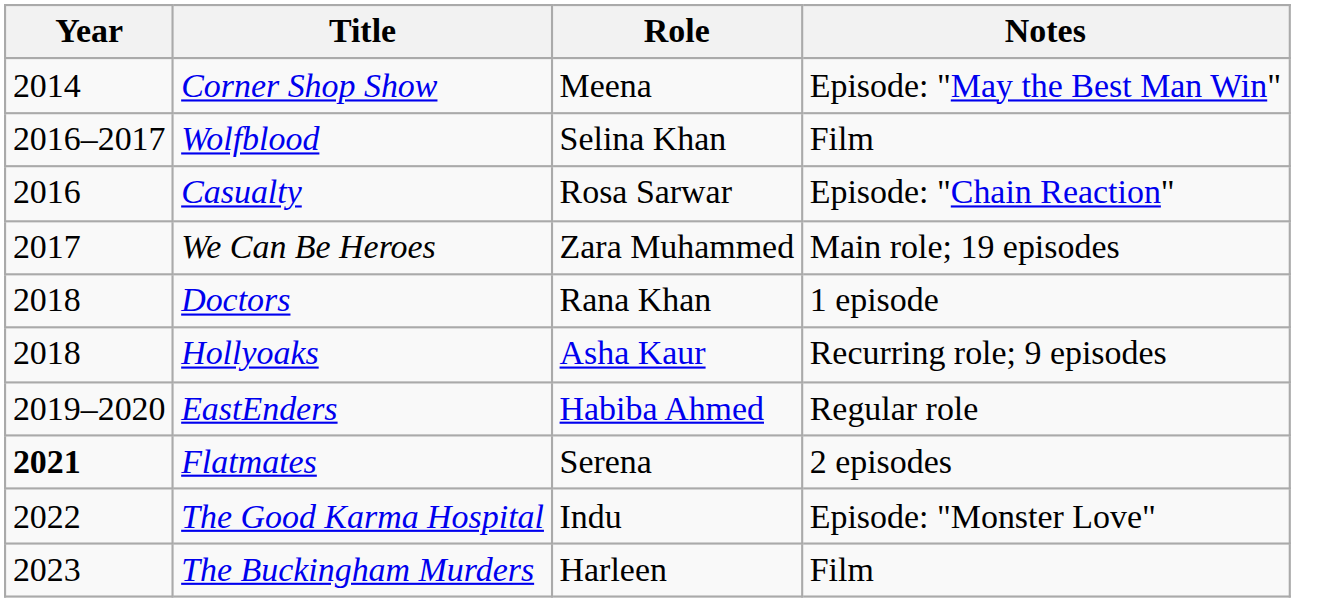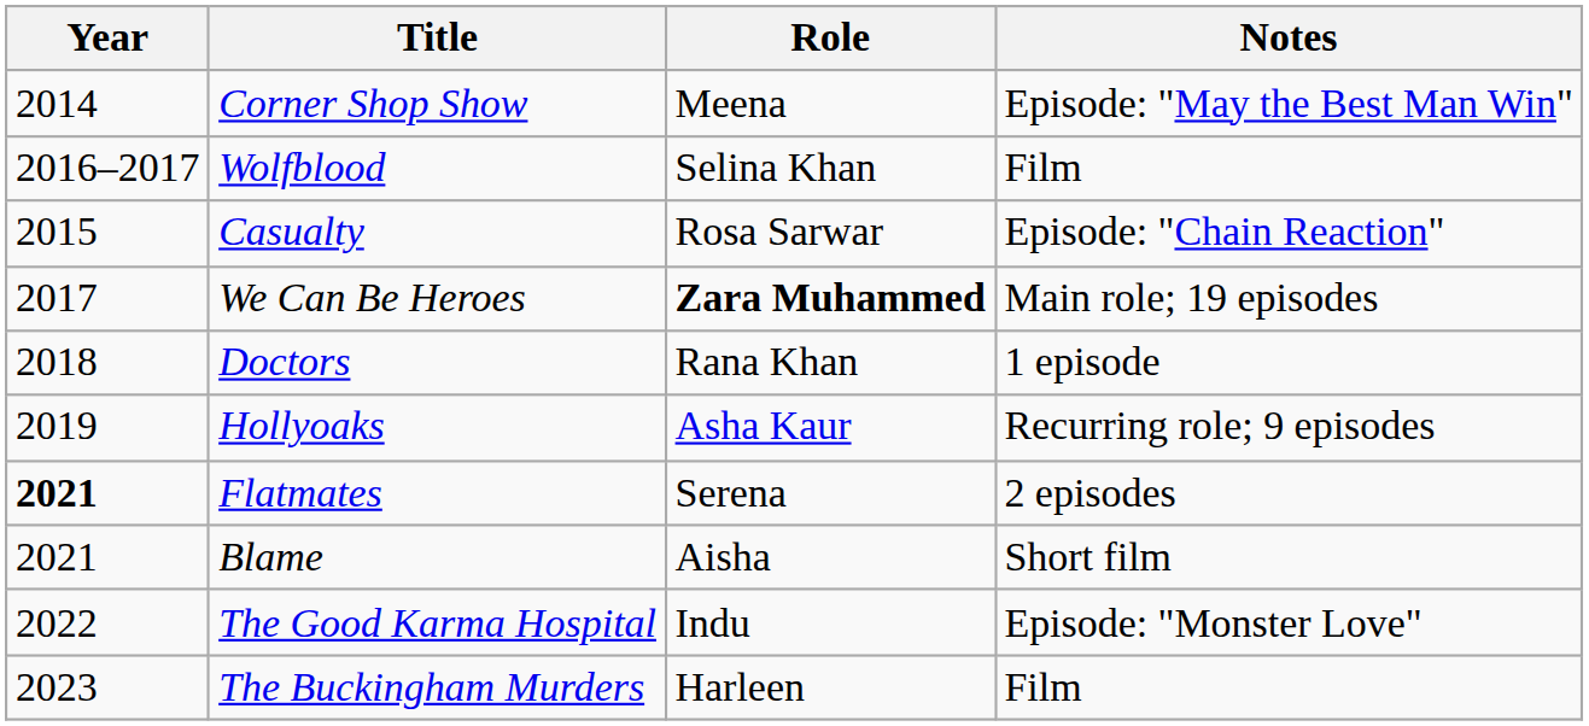Casualty | Year: 2016 -> 2015
We Can Be Heroes | Role: normal -> bold
Hollyoaks | Year: 2018 -> 2019
- row: 2019–2020 | EastEnders | Habiba Ahmed | Regular role
+ row: 2021 | Blame | Aisha | Short film
